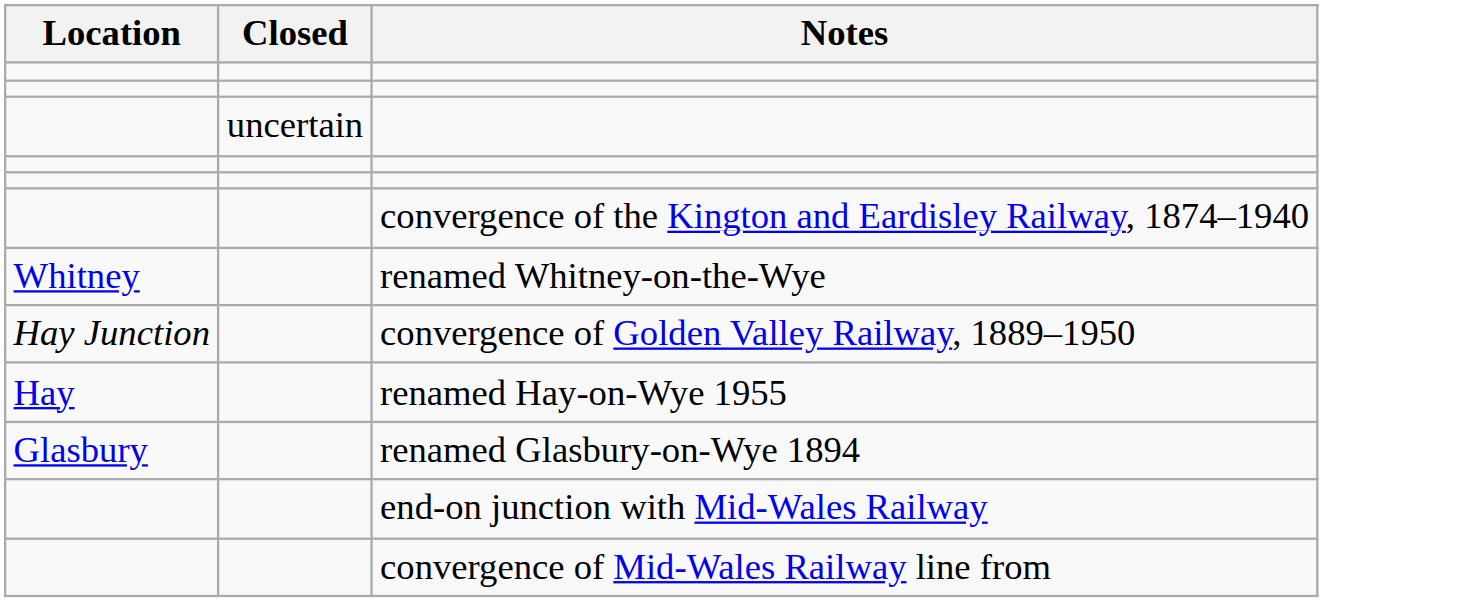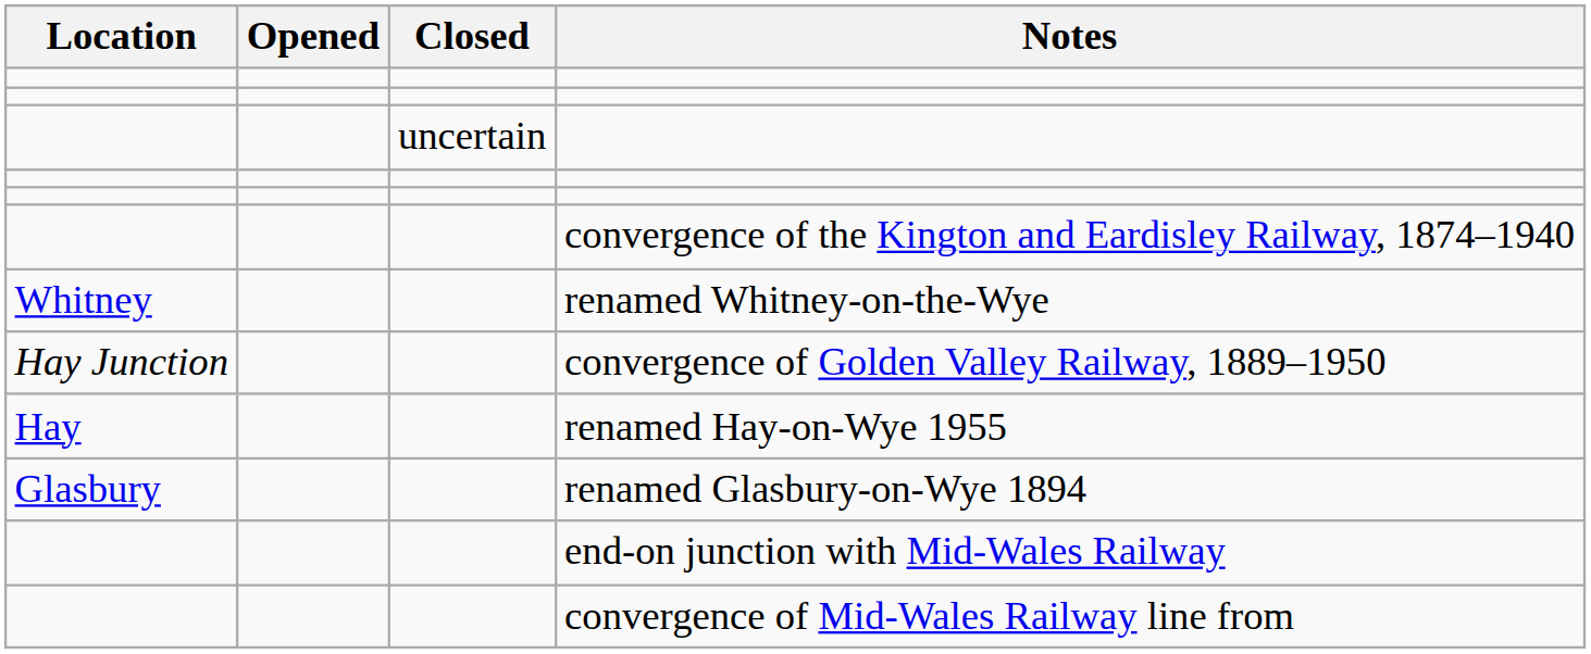+ column: Opened
